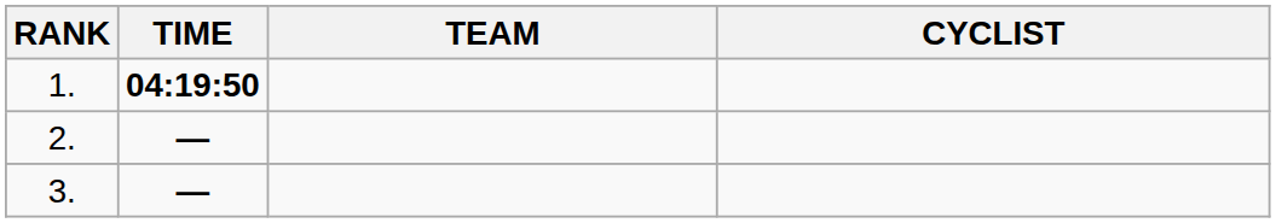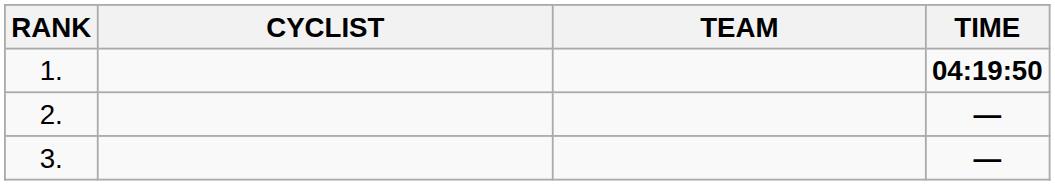columns swapped: CYCLIST <-> TIME
